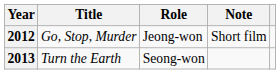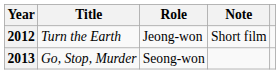2012 | Title: Go, Stop, Murder -> Turn the Earth
2013 | Title: Turn the Earth -> Go, Stop, Murder
